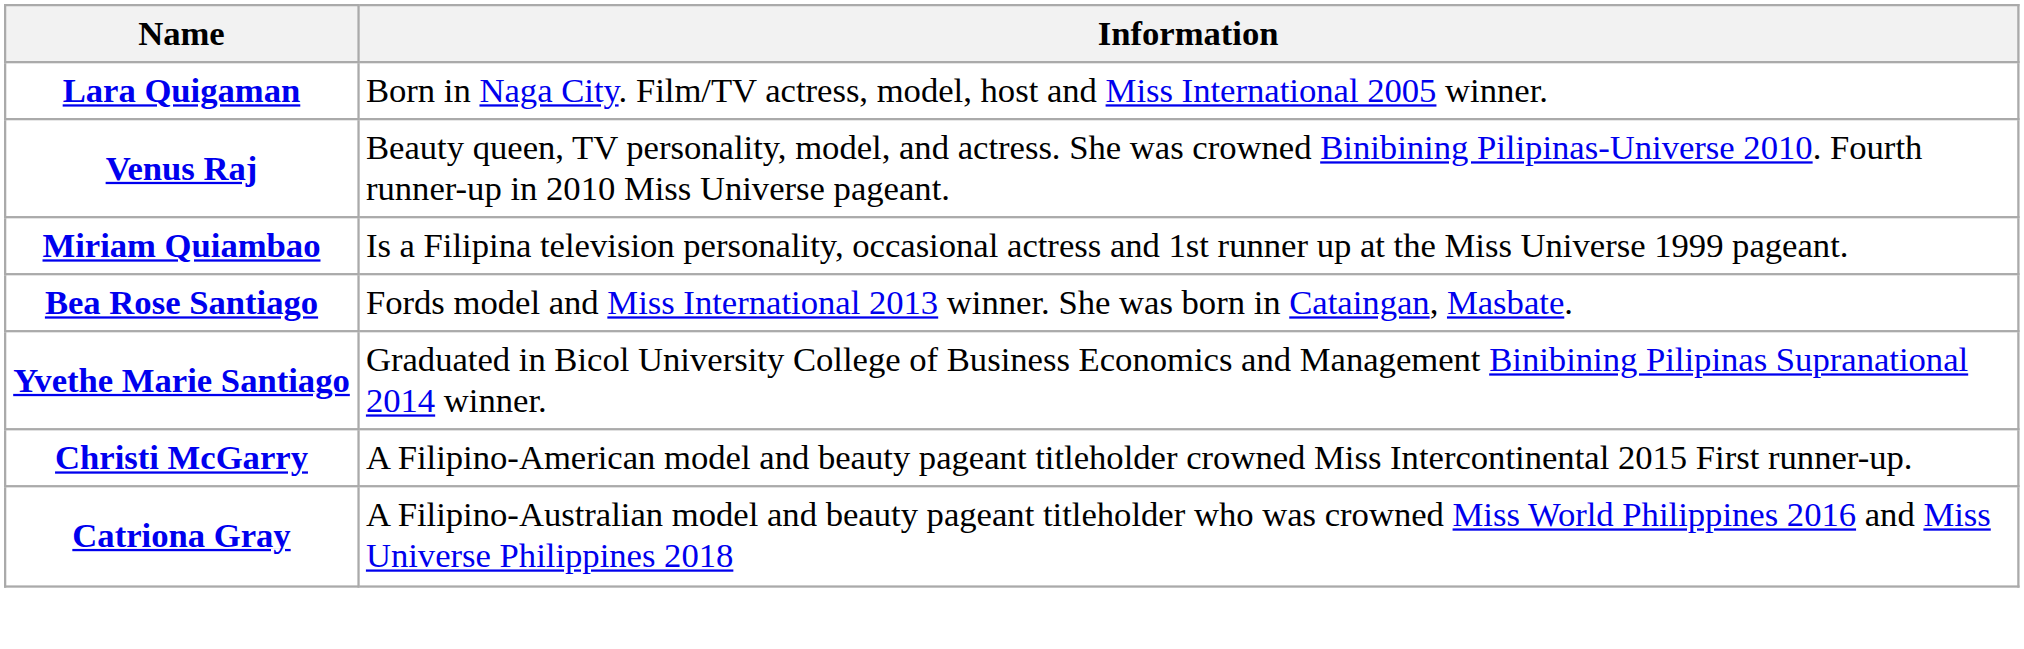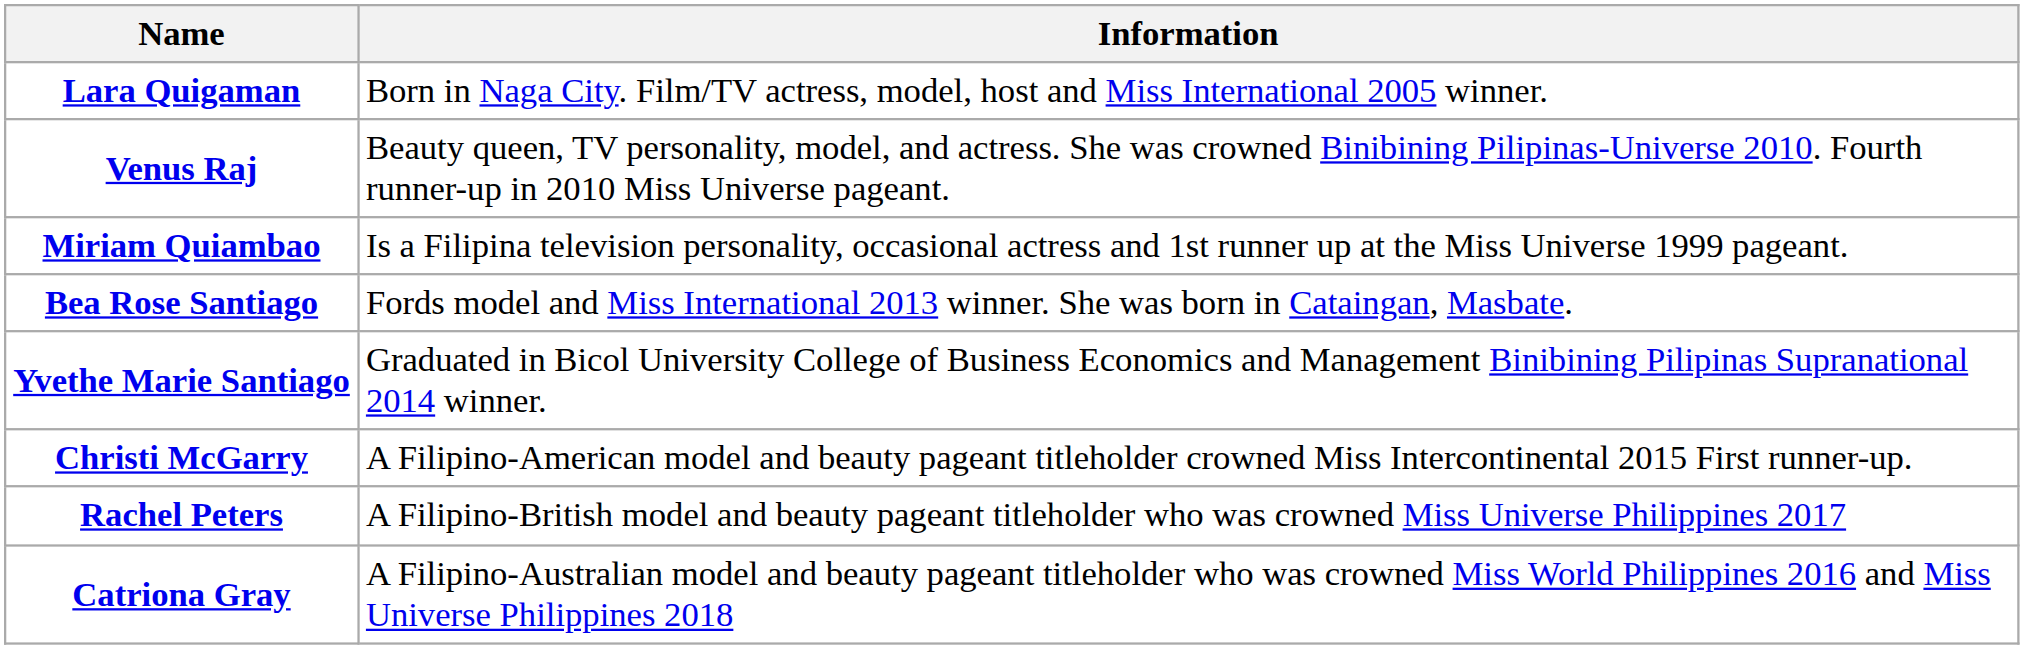+ row: Rachel Peters | A Filipino-British model and beauty pageant titleholder who was crowned Miss Universe Philippines 2017
